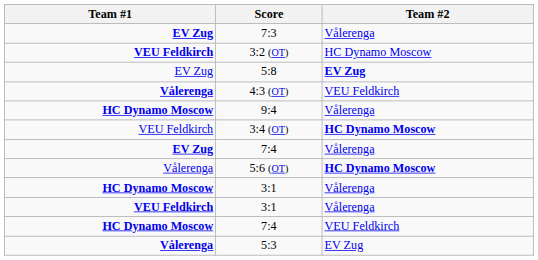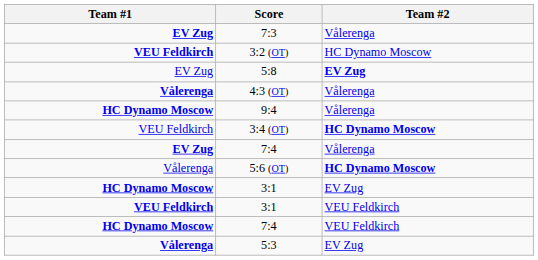4:3 (OT) | Team #2: VEU Feldkirch -> Vålerenga
HC Dynamo Moscow / 3:1 | Team #2: Vålerenga -> EV Zug
VEU Feldkirch / 3:1 | Team #2: Vålerenga -> VEU Feldkirch
